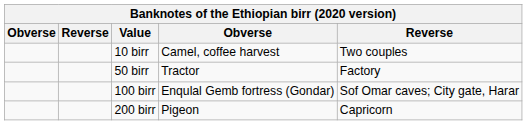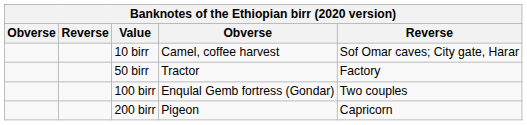10 birr | column 5: Two couples -> Sof Omar caves; City gate, Harar
100 birr | column 5: Sof Omar caves; City gate, Harar -> Two couples
